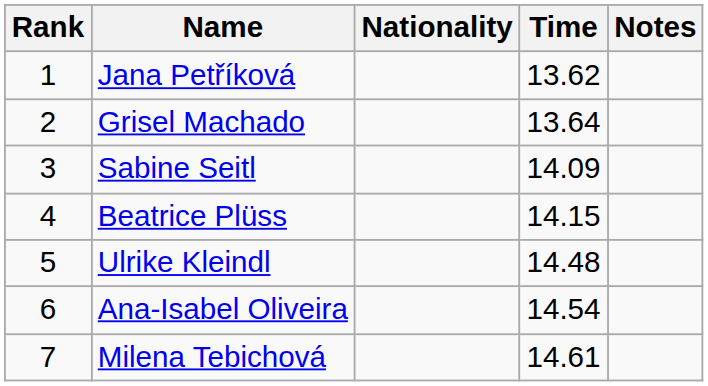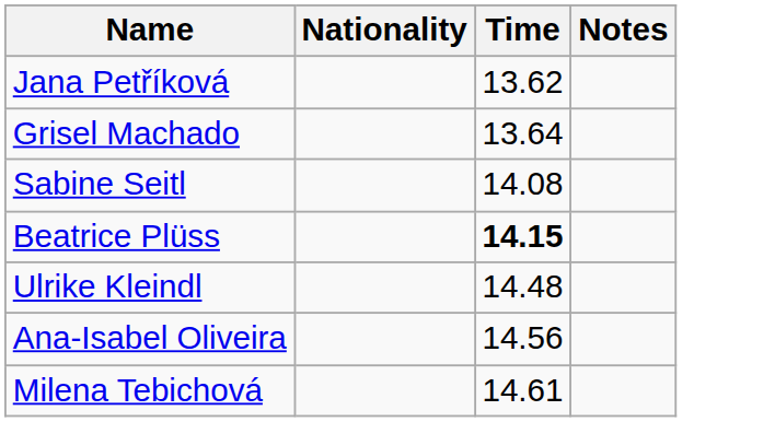- column: Rank | 1 | 2 | 3 | 4 | 5 | 6 | 7
Sabine Seitl | Time: 14.09 -> 14.08
Beatrice Plüss | Time: normal -> bold
Ana-Isabel Oliveira | Time: 14.54 -> 14.56
